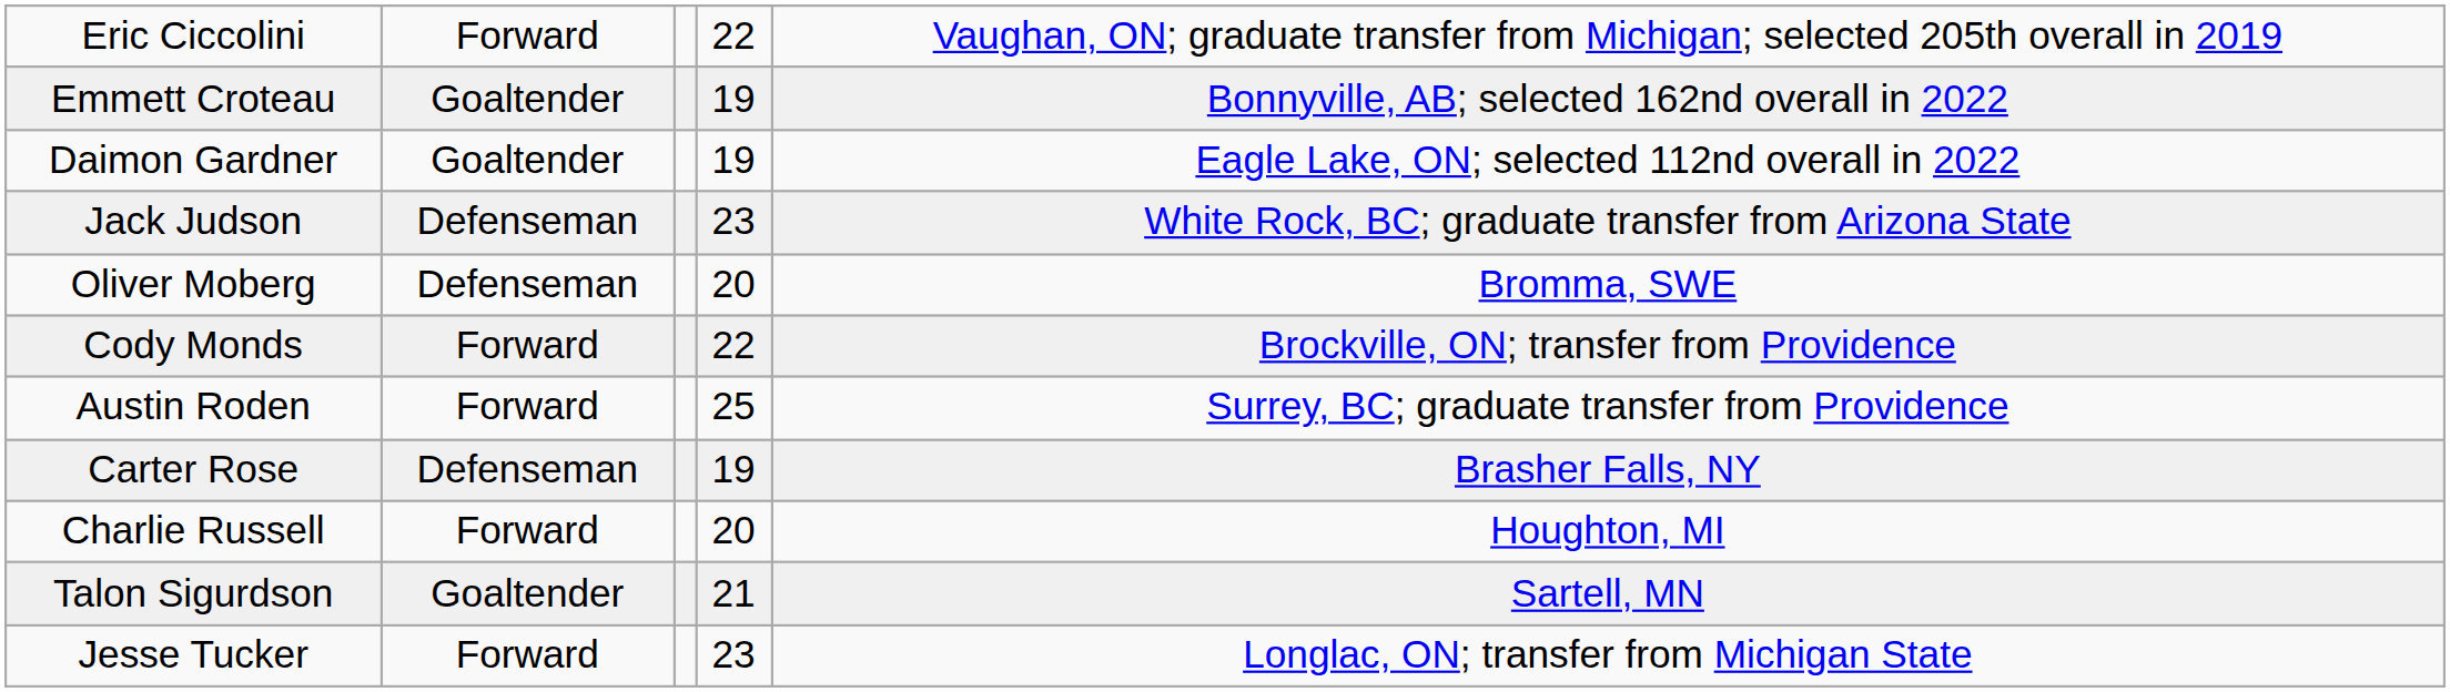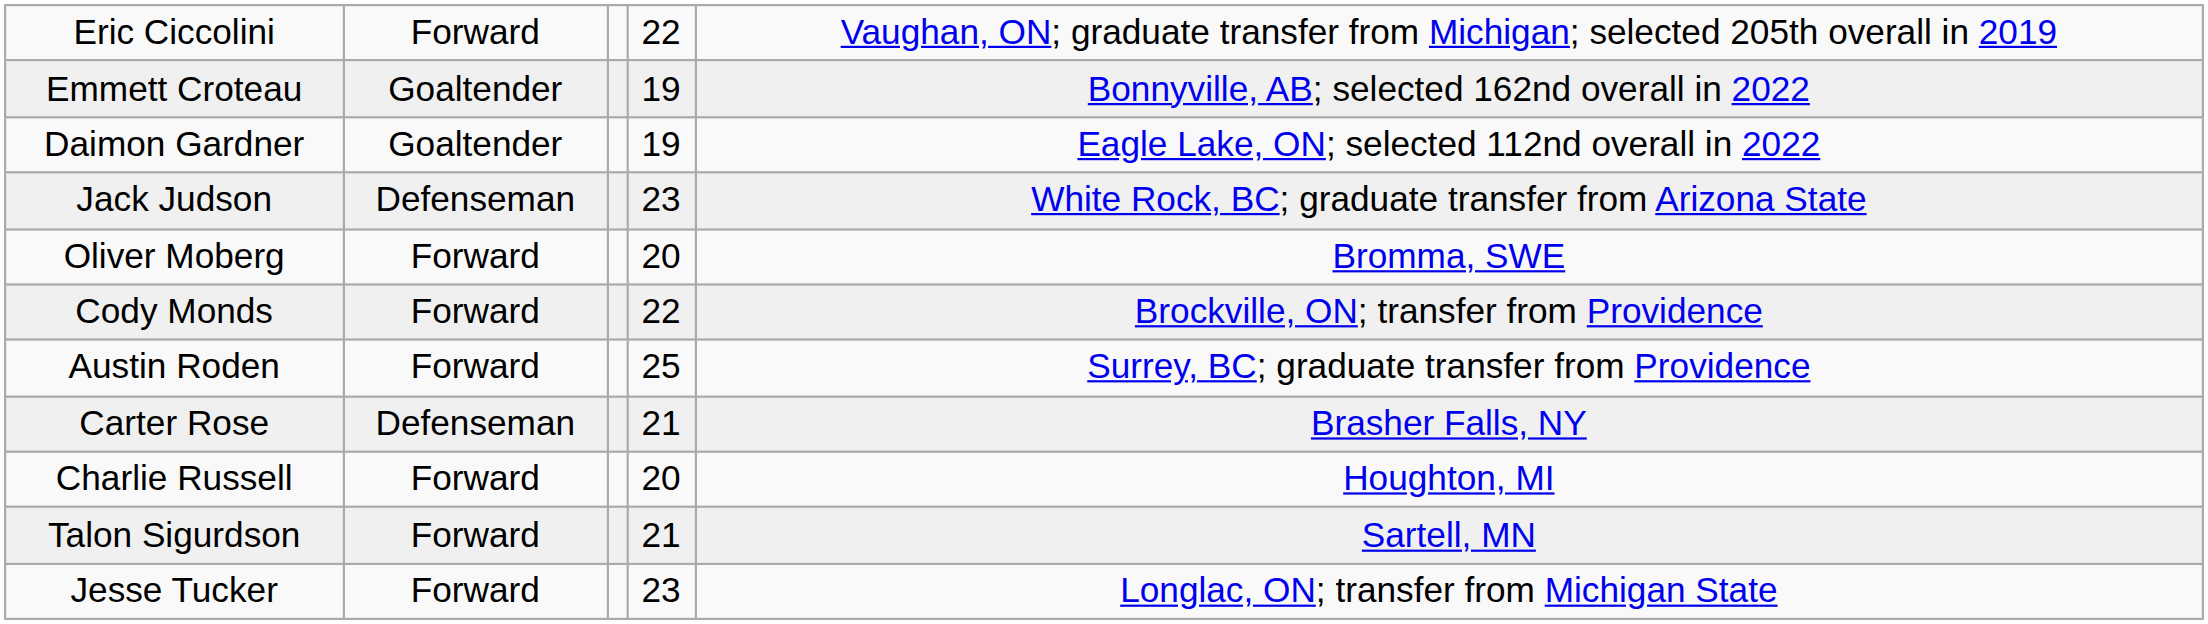Oliver Moberg | column 2: Defenseman -> Forward
Carter Rose | column 4: 19 -> 21
Talon Sigurdson | column 2: Goaltender -> Forward
